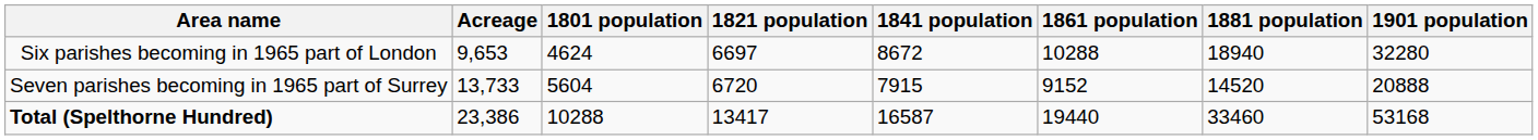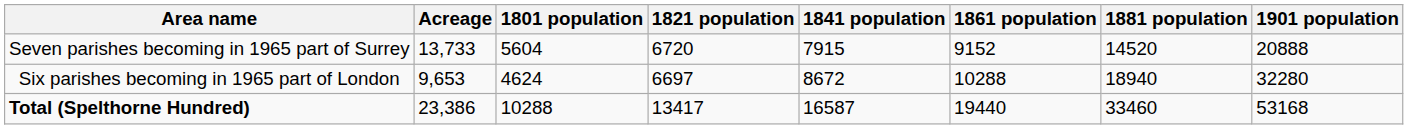rows swapped: Seven parishes becoming in 1965 part of Surrey <-> Six parishes becoming in 1965 part of London
